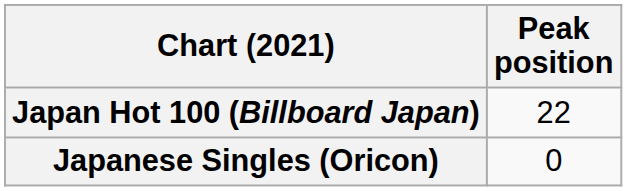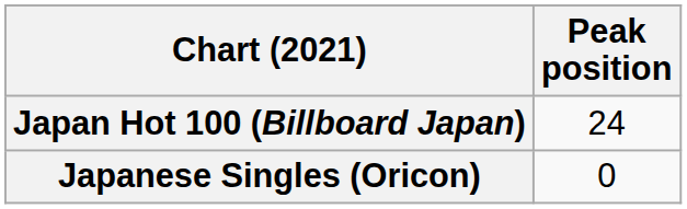Japan Hot 100 (Billboard Japan) | Peak position: 22 -> 24
